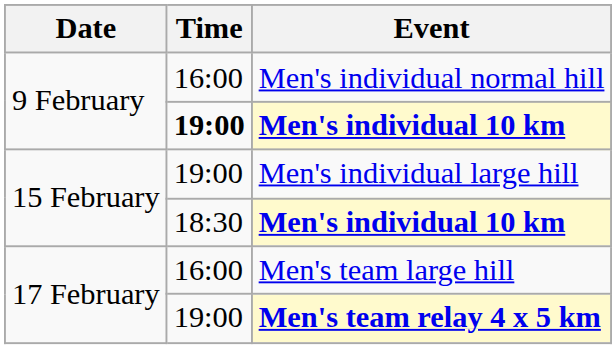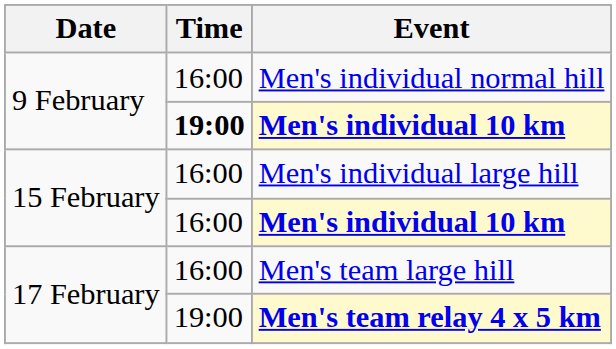Men's individual large hill | Time: 19:00 -> 16:00
15 February / Men's individual 10 km | Time: 18:30 -> 16:00
